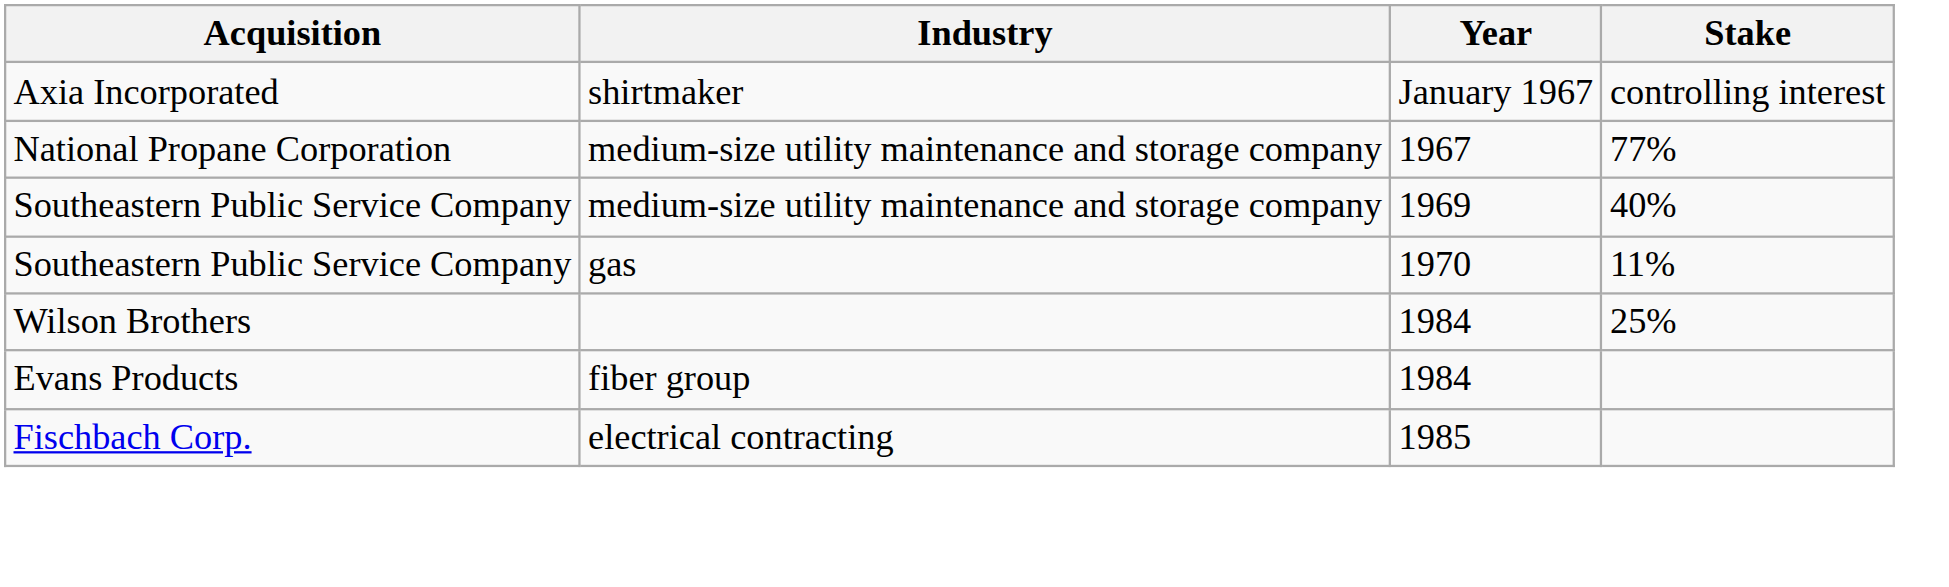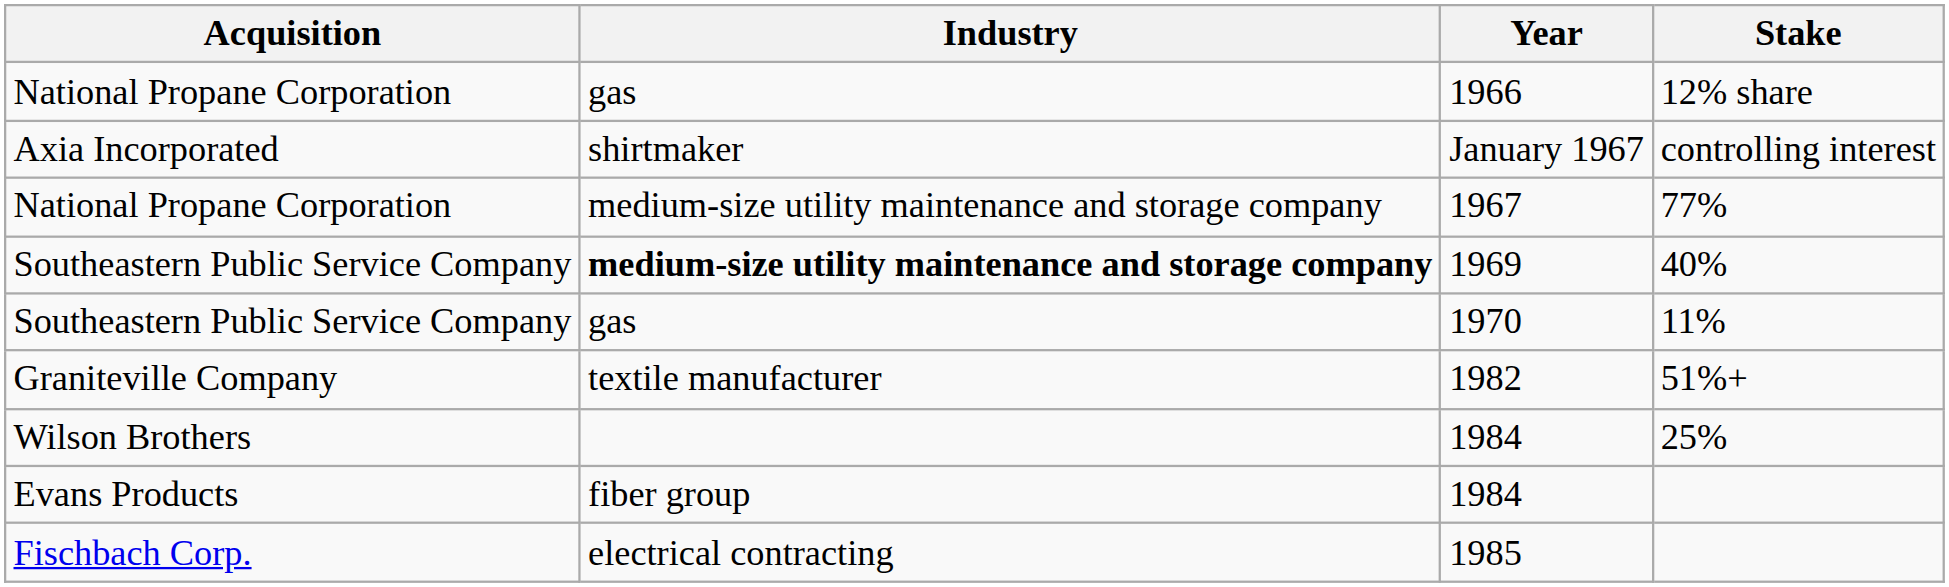+ row: National Propane Corporation | gas | 1966 | 12% share
1969 | Industry: normal -> bold
+ row: Graniteville Company | textile manufacturer | 1982 | 51%+
